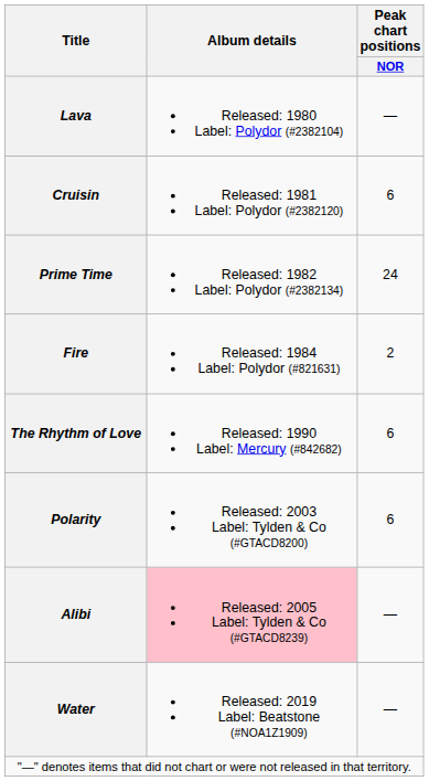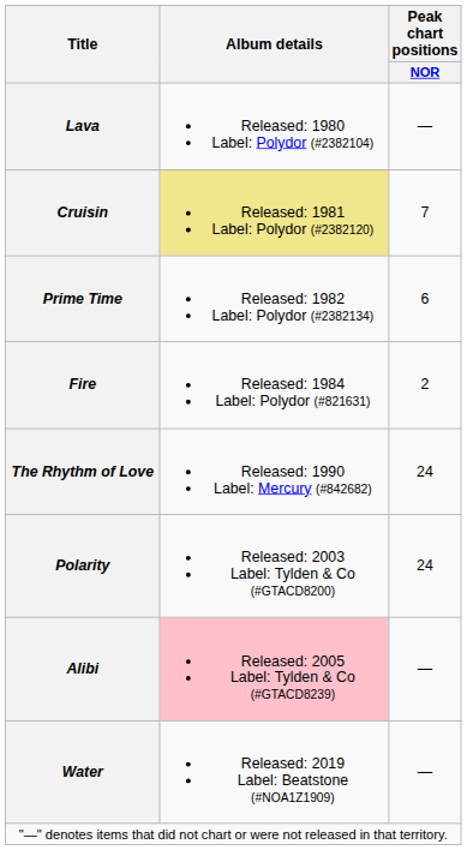Cruisin | Album details: no background -> khaki background
Cruisin | Peak chart positions / NOR: 6 -> 7
Prime Time | Peak chart positions / NOR: 24 -> 6
The Rhythm of Love | Peak chart positions / NOR: 6 -> 24
Polarity | Peak chart positions / NOR: 6 -> 24
